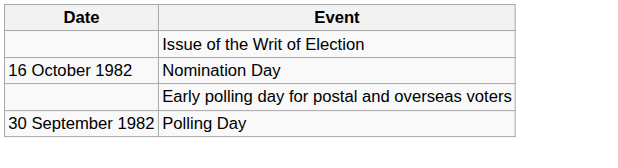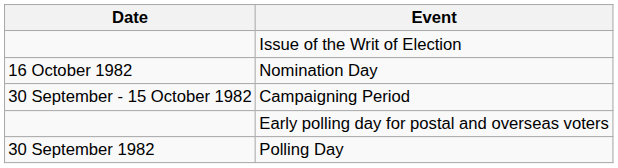+ row: 30 September - 15 October 1982 | Campaigning Period
